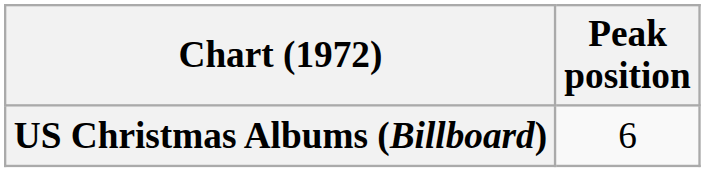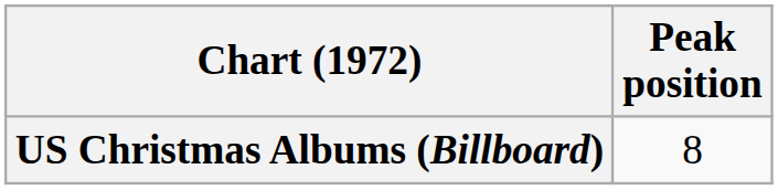US Christmas Albums (Billboard) | Peak position: 6 -> 8
